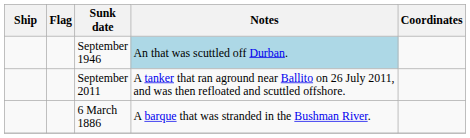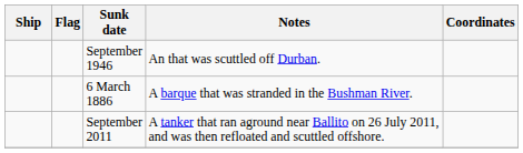September 1946 | Notes: lightblue background -> no background
rows swapped: September 2011 <-> 6 March 1886
